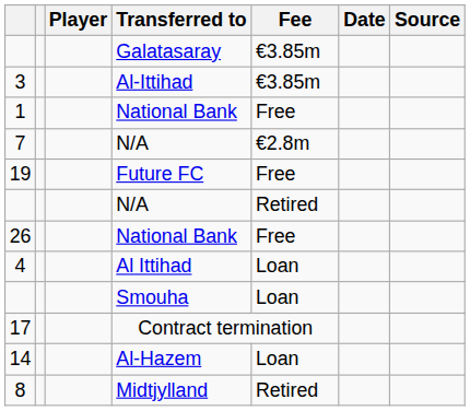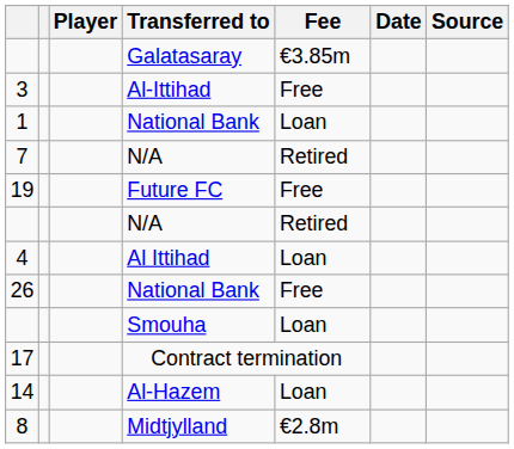3 | Fee: €3.85m -> Free
1 | Fee: Free -> Loan
7 | Fee: €2.8m -> Retired
rows swapped: 26 <-> 4
8 | Fee: Retired -> €2.8m
